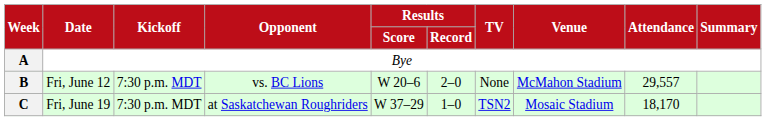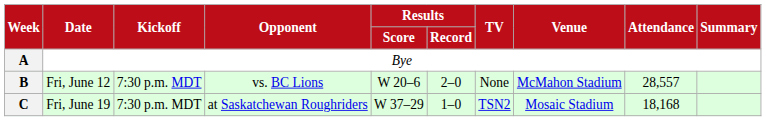B | Attendance: 29,557 -> 28,557
C | Attendance: 18,170 -> 18,168
